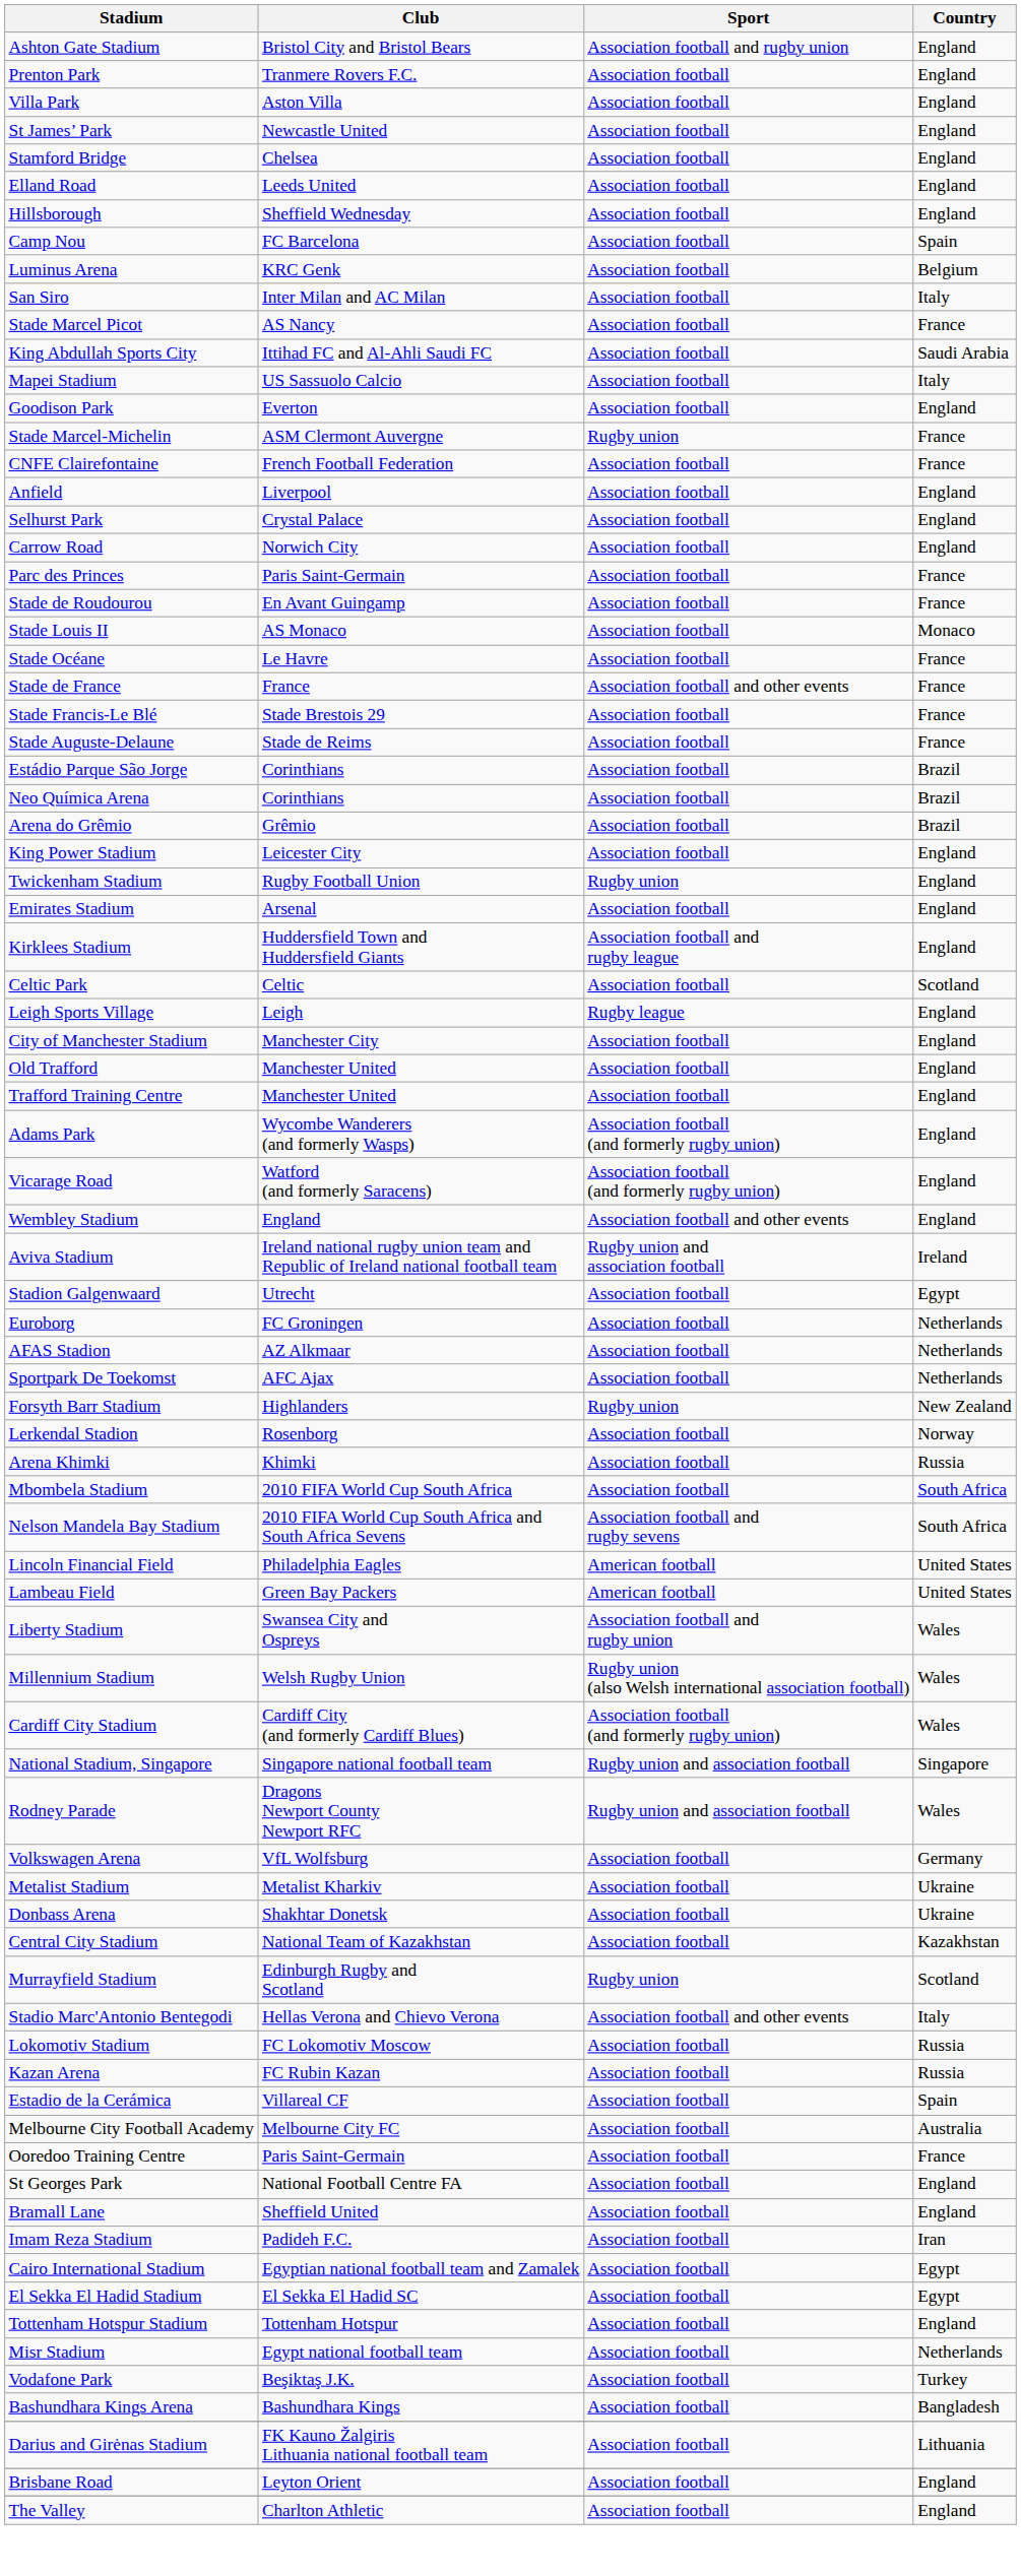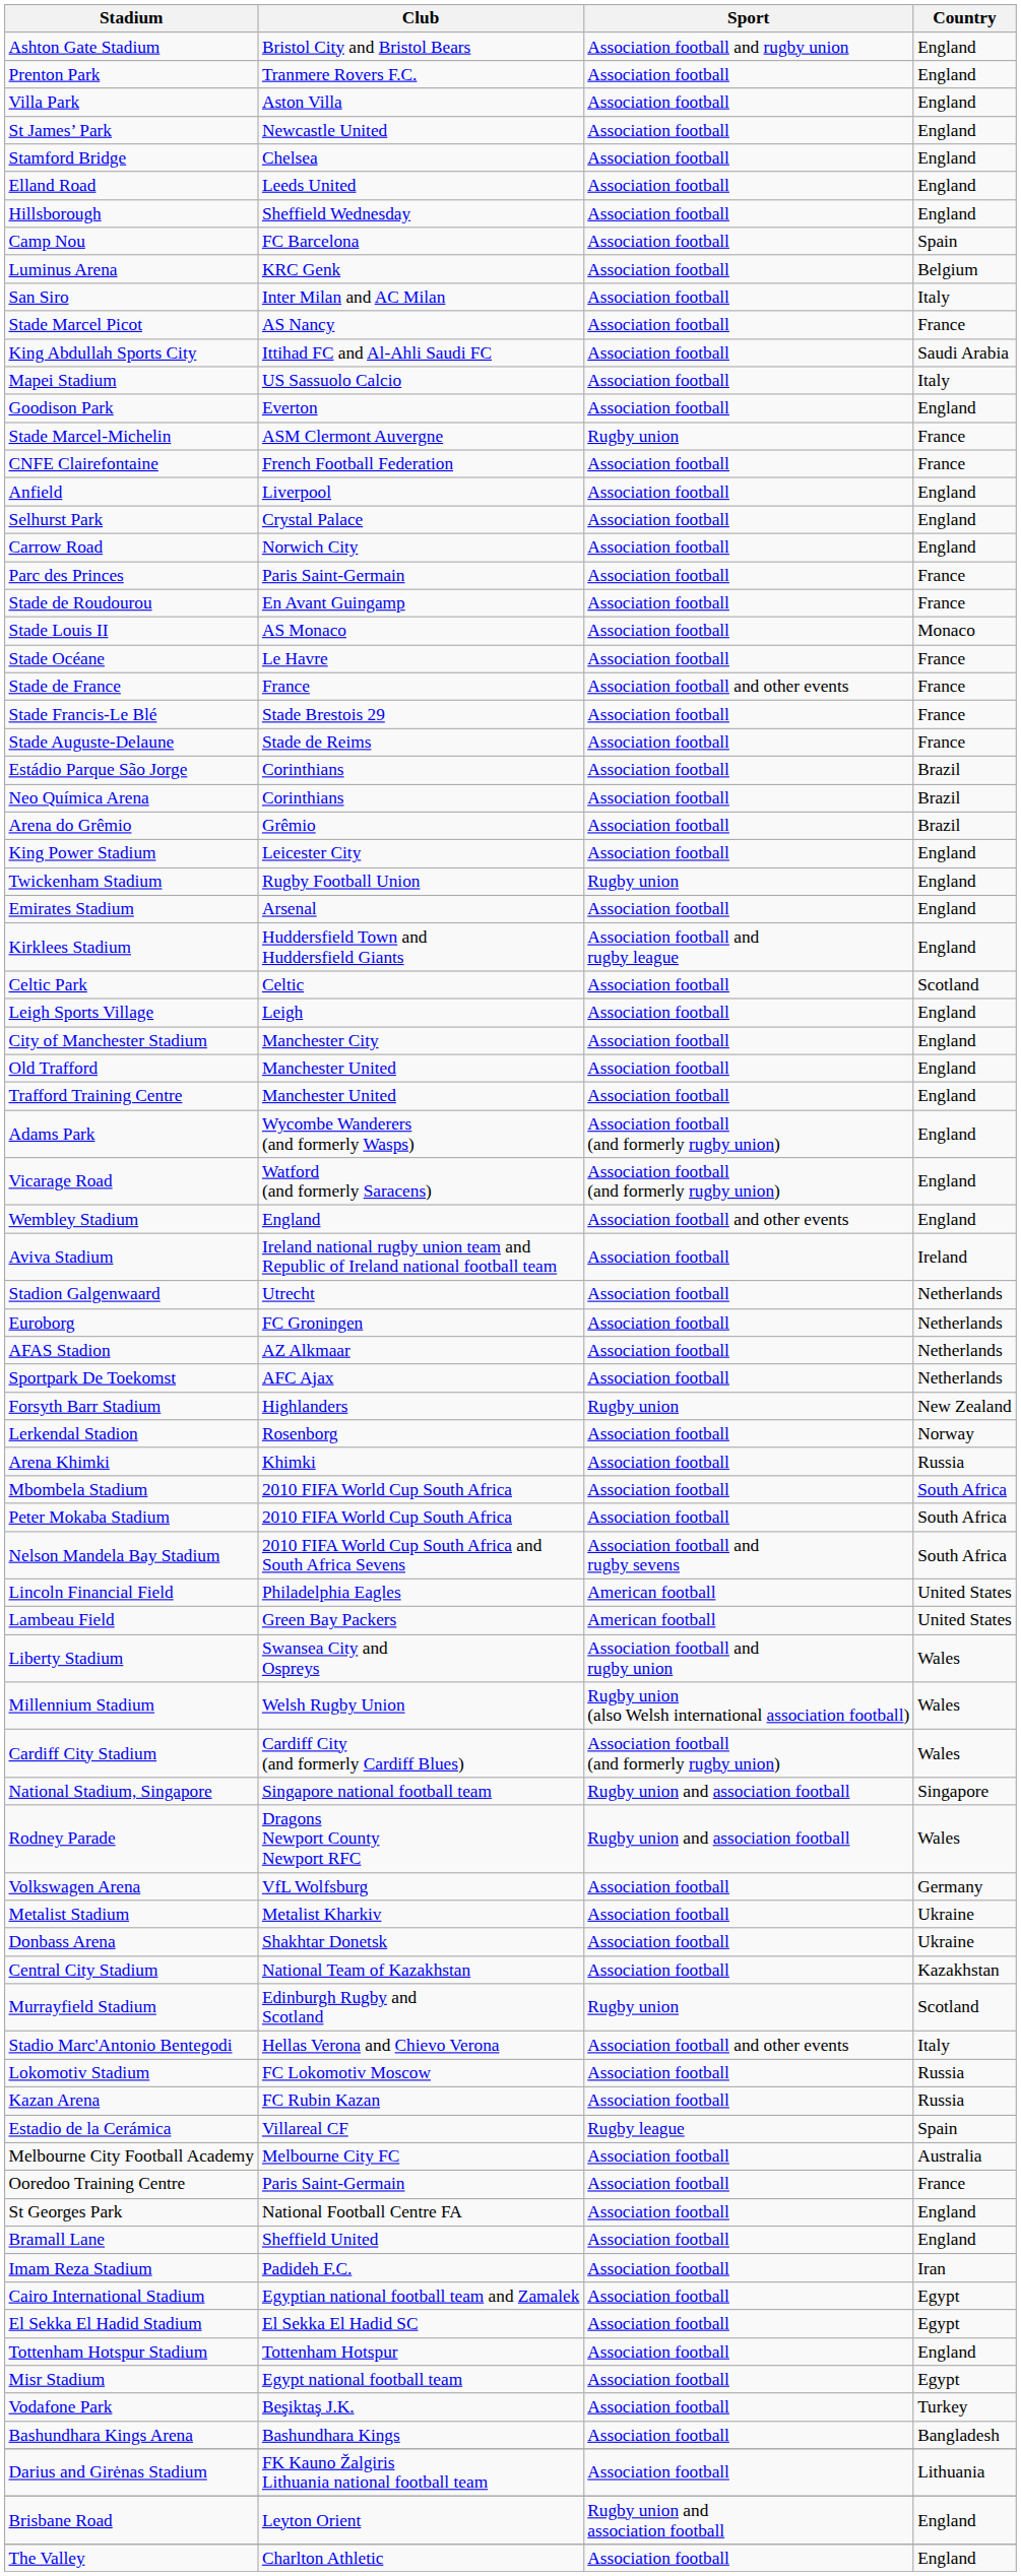Leigh Sports Village | Sport: Rugby league -> Association football
Aviva Stadium | Sport: Rugby union and association football -> Association football
Stadion Galgenwaard | Country: Egypt -> Netherlands
+ row: Peter Mokaba Stadium | 2010 FIFA World Cup South Africa | Association football | South Africa
Estadio de la Cerámica | Sport: Association football -> Rugby league
Misr Stadium | Country: Netherlands -> Egypt
Brisbane Road | Sport: Association football -> Rugby union and association football
